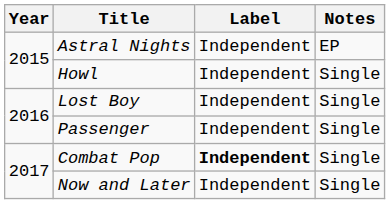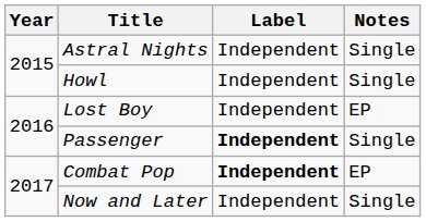Astral Nights | Notes: EP -> Single
Lost Boy | Notes: Single -> EP
Passenger | Label: normal -> bold
Combat Pop | Notes: Single -> EP
